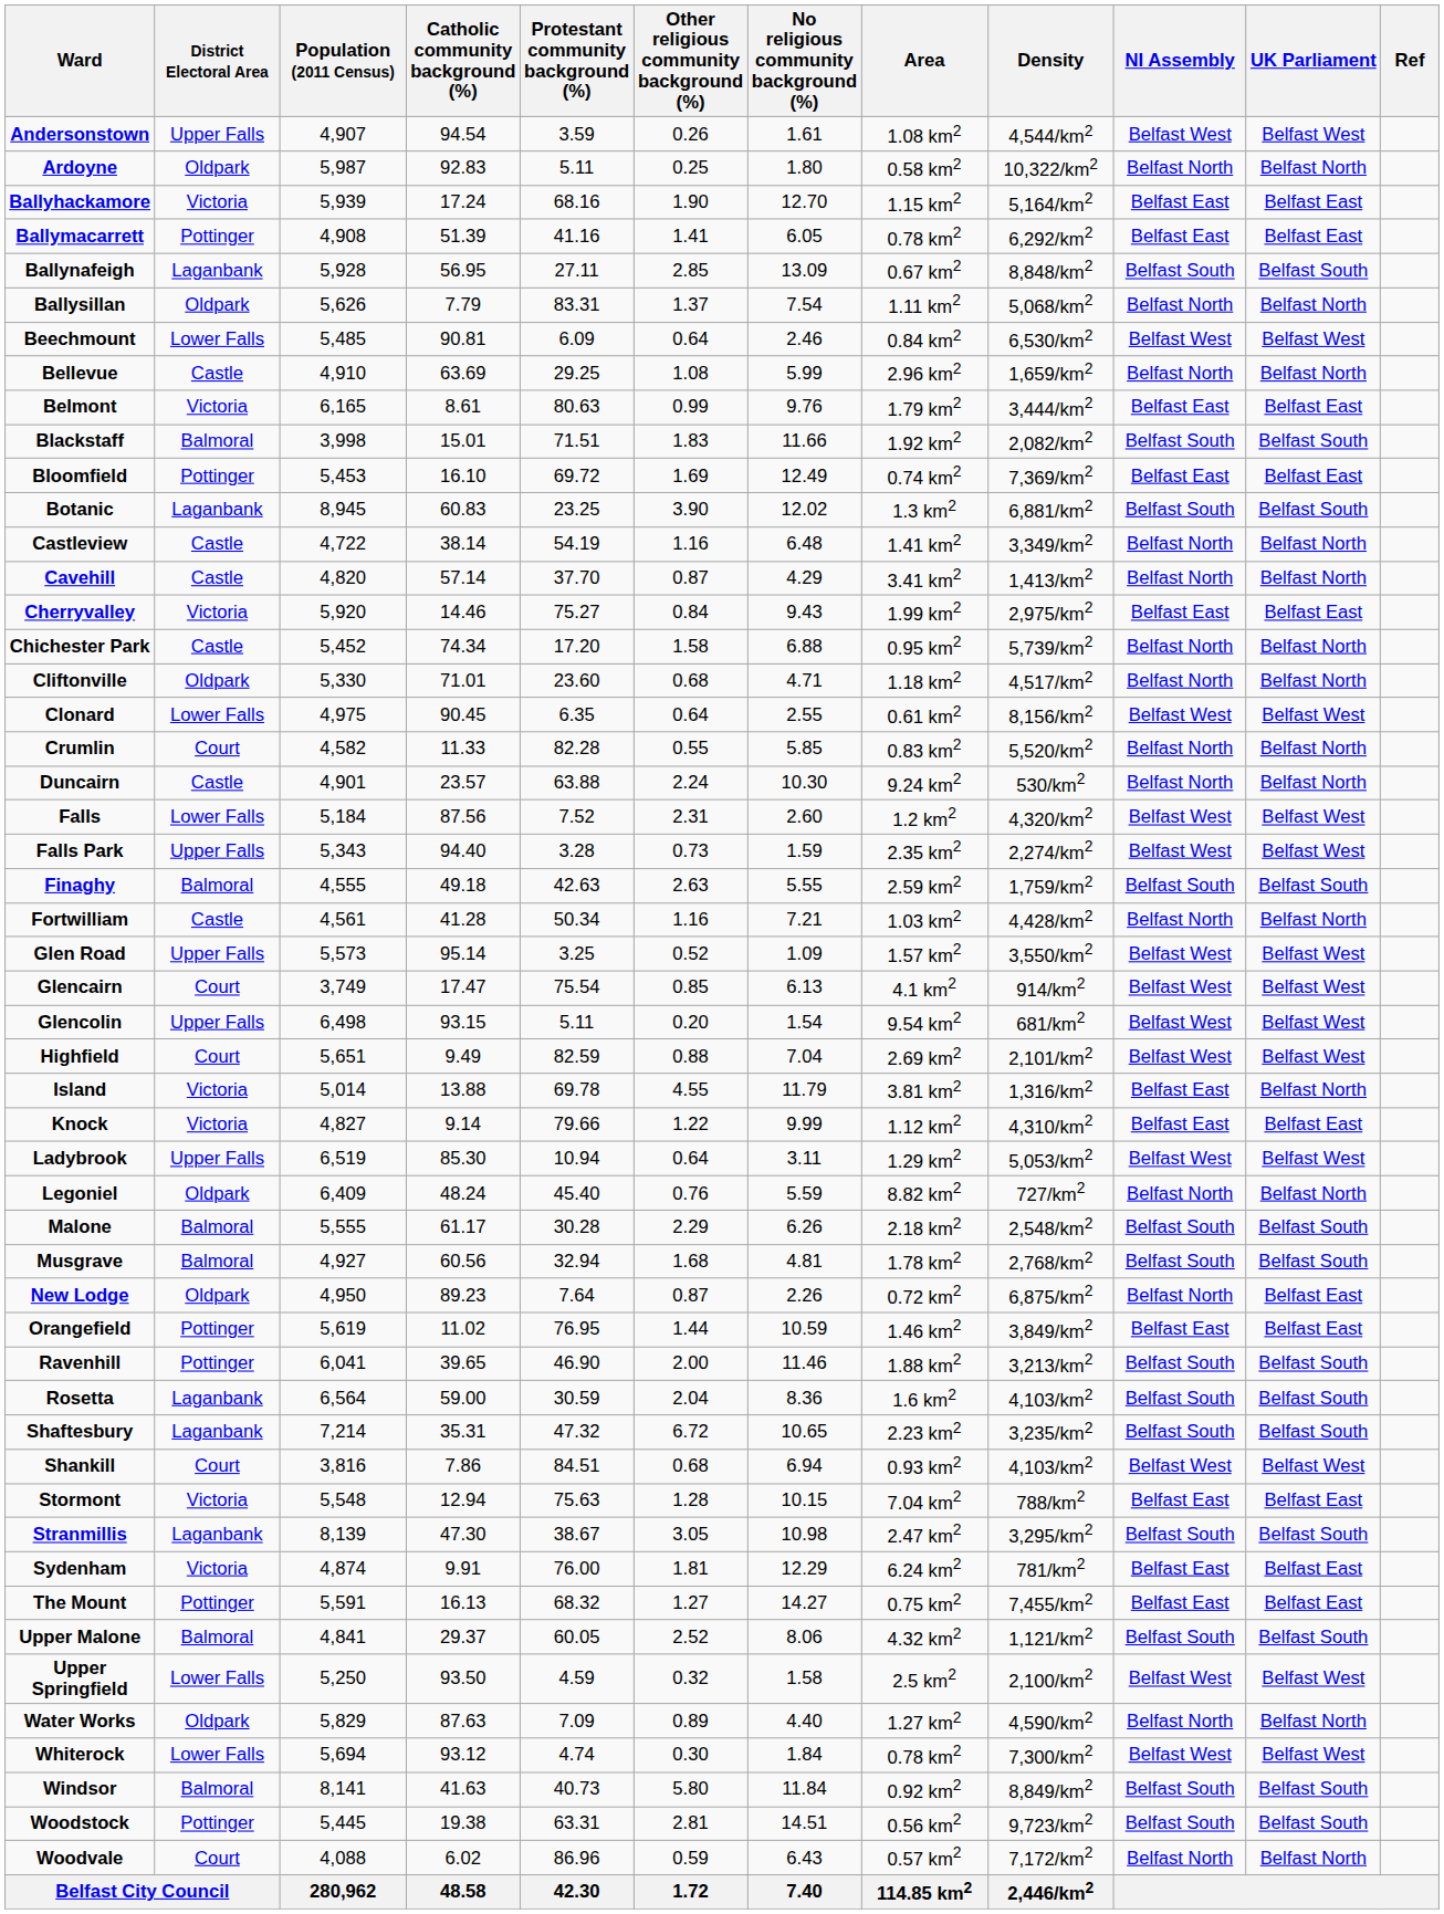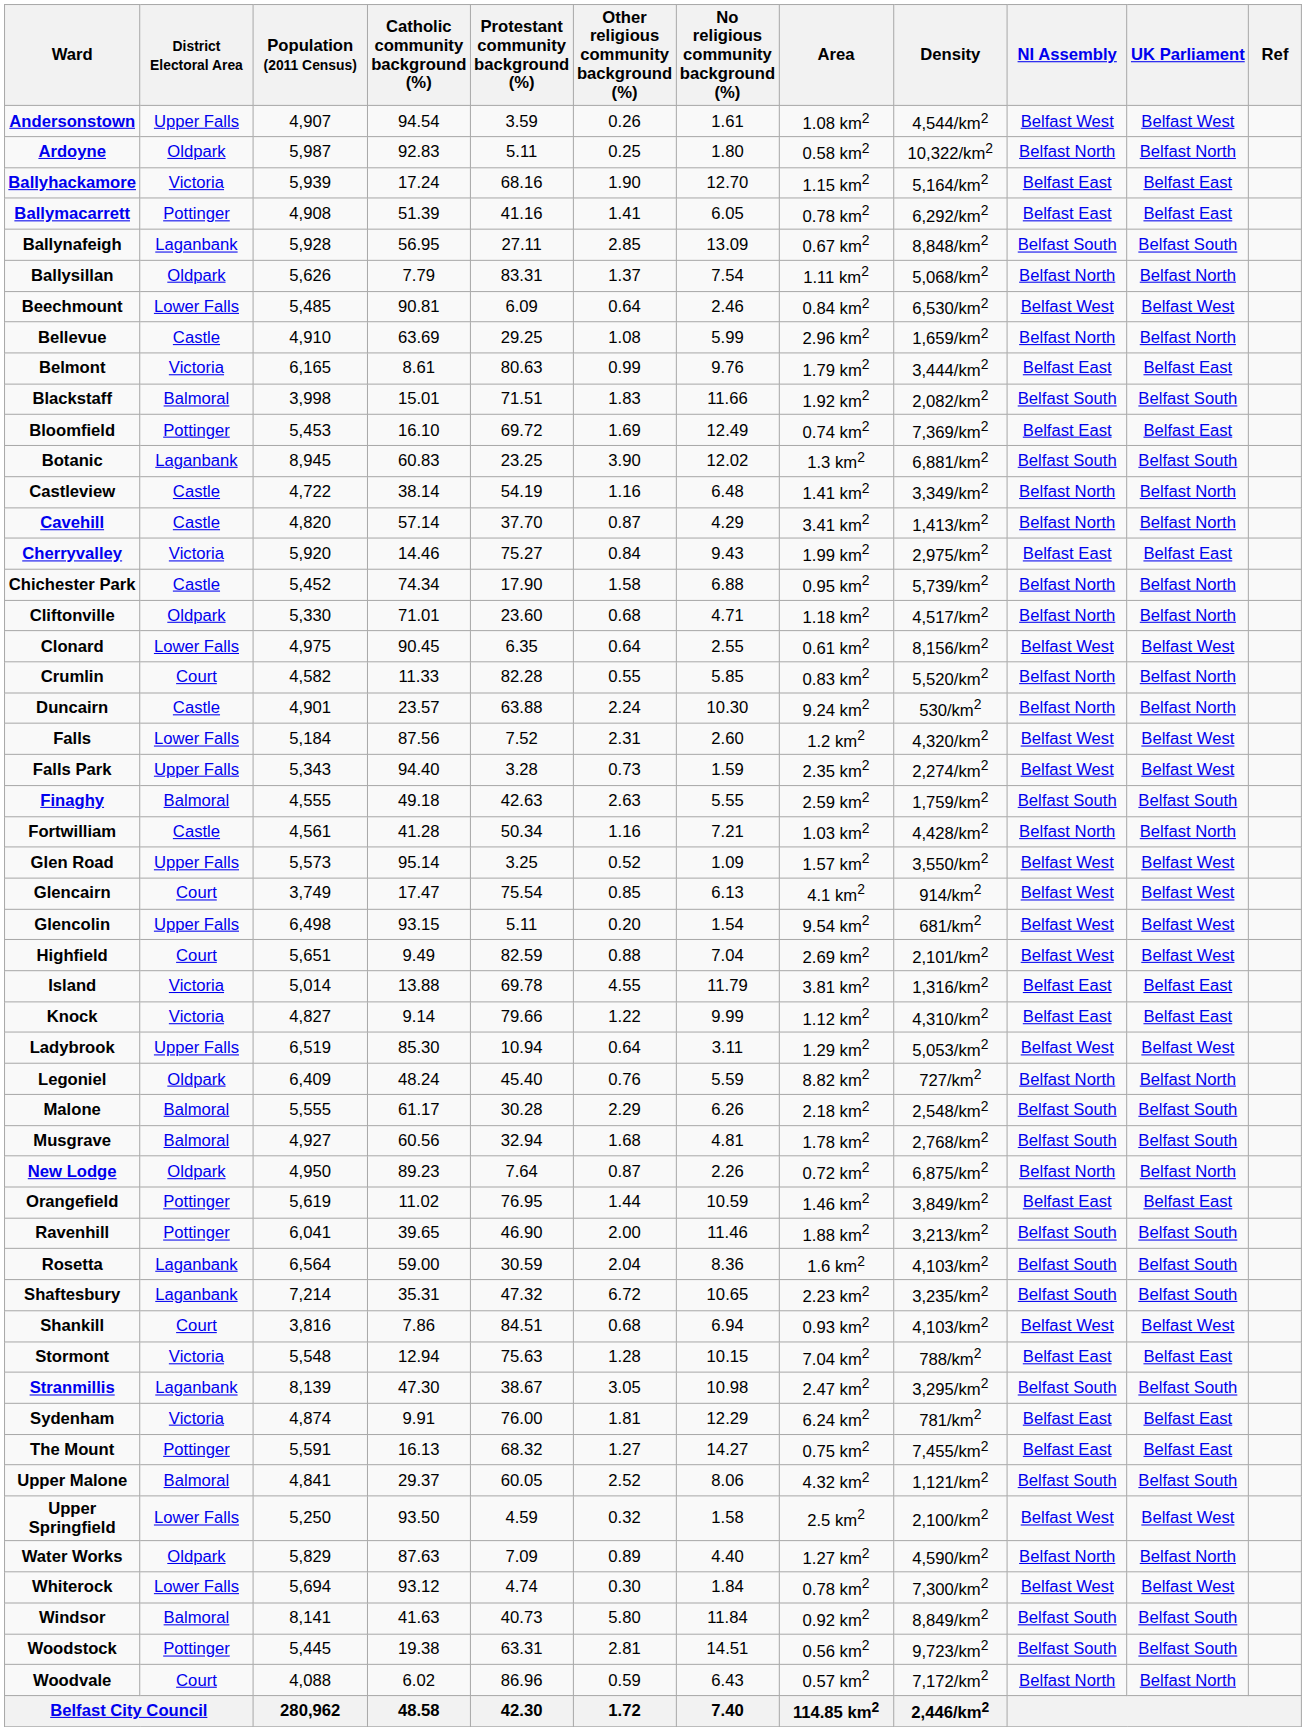Chichester Park | Protestant community background (%): 17.20 -> 17.90
Island | UK Parliament: Belfast North -> Belfast East
New Lodge | UK Parliament: Belfast East -> Belfast North
